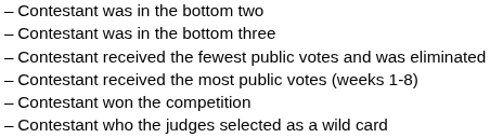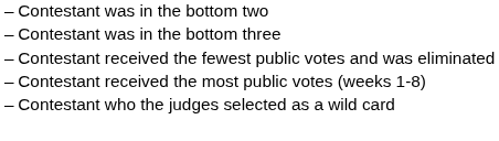- row: – | Contestant won the competition
